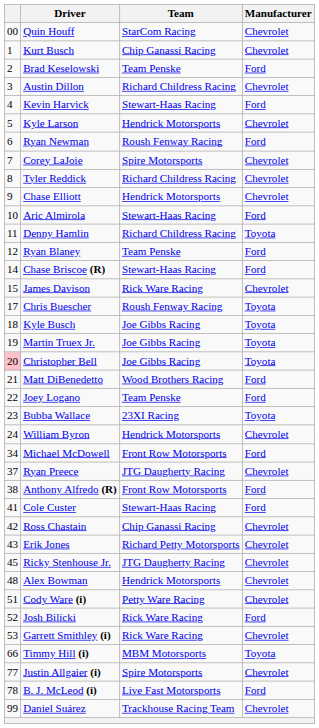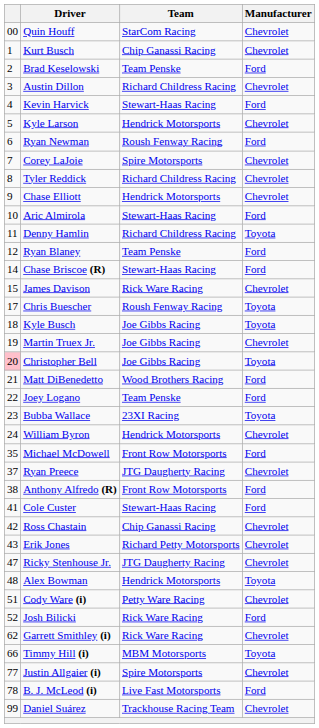Martin Truex Jr. | Manufacturer: Toyota -> Chevrolet
Michael McDowell | column 1: 34 -> 35
Ricky Stenhouse Jr. | column 1: 45 -> 47
Alex Bowman | Manufacturer: Chevrolet -> Toyota
Garrett Smithley (i) | column 1: 53 -> 62
